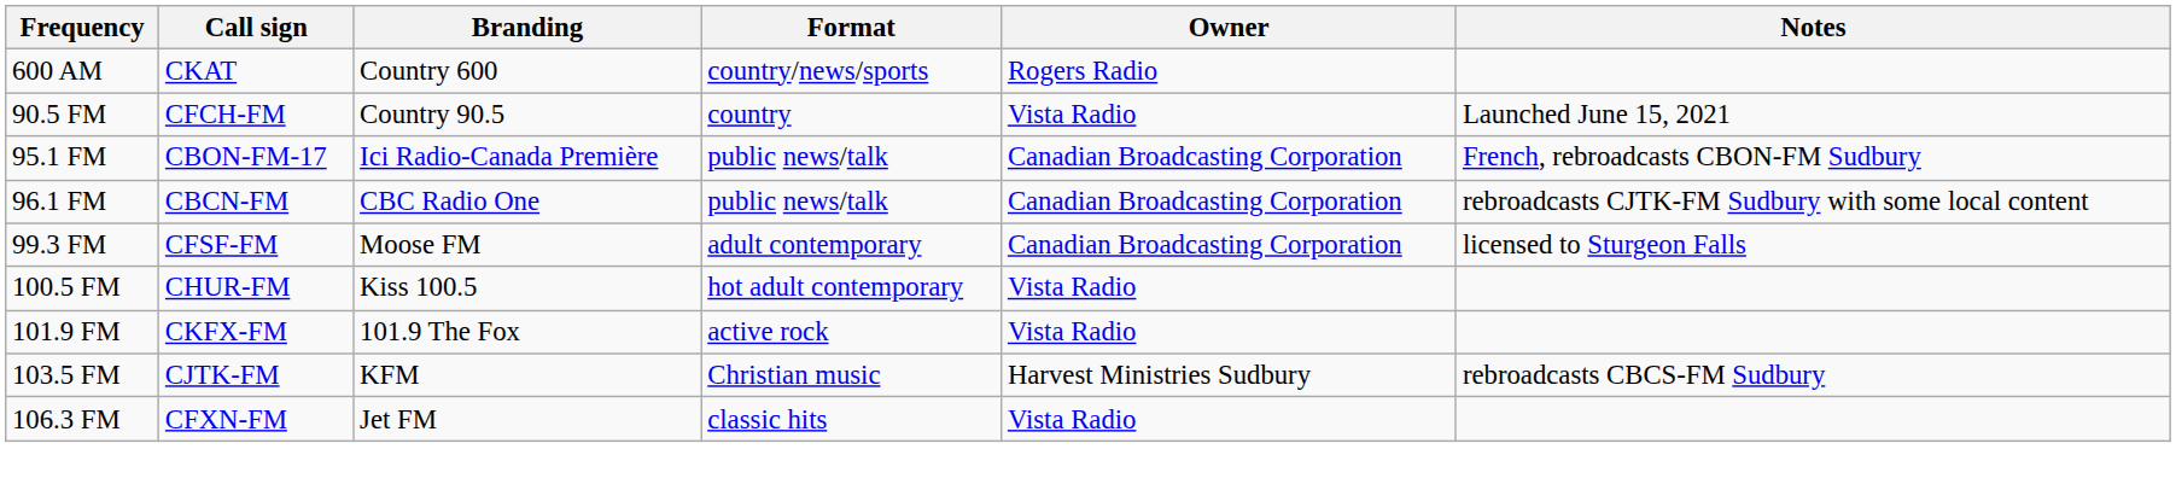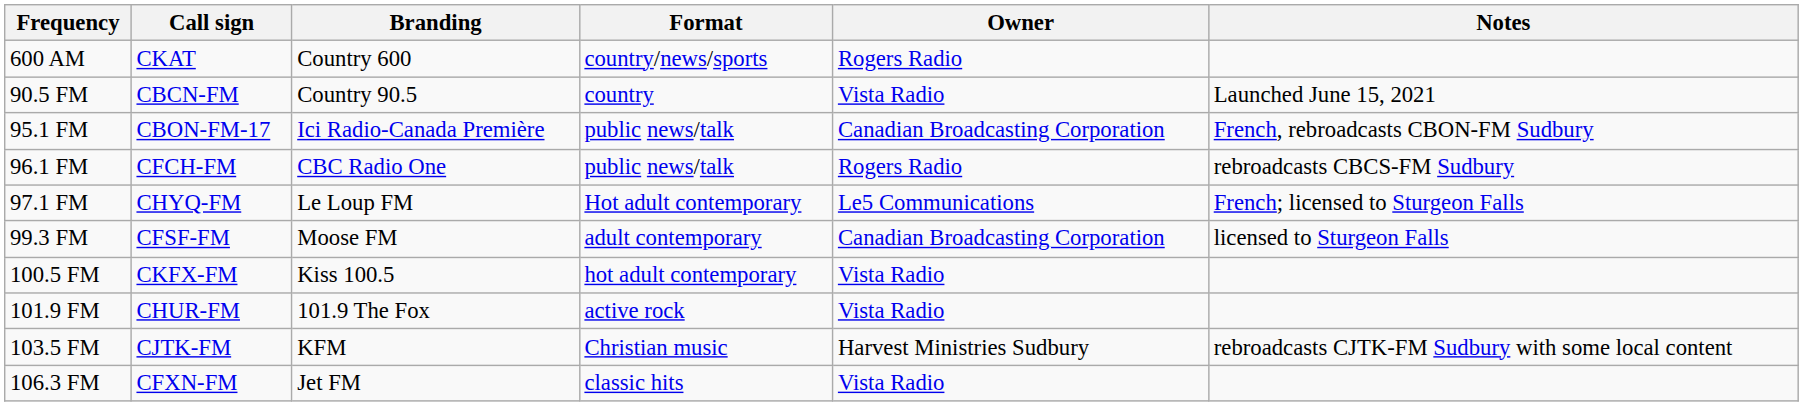90.5 FM | Call sign: CFCH-FM -> CBCN-FM
96.1 FM | Call sign: CBCN-FM -> CFCH-FM
96.1 FM | Owner: Canadian Broadcasting Corporation -> Rogers Radio
96.1 FM | Notes: rebroadcasts CJTK-FM Sudbury with some local content -> rebroadcasts CBCS-FM Sudbury
+ row: 97.1 FM | CHYQ-FM | Le Loup FM | Hot adult contemporary | Le5 Communications | French; licensed to Sturgeon Falls
100.5 FM | Call sign: CHUR-FM -> CKFX-FM
101.9 FM | Call sign: CKFX-FM -> CHUR-FM
103.5 FM | Notes: rebroadcasts CBCS-FM Sudbury -> rebroadcasts CJTK-FM Sudbury with some local content
